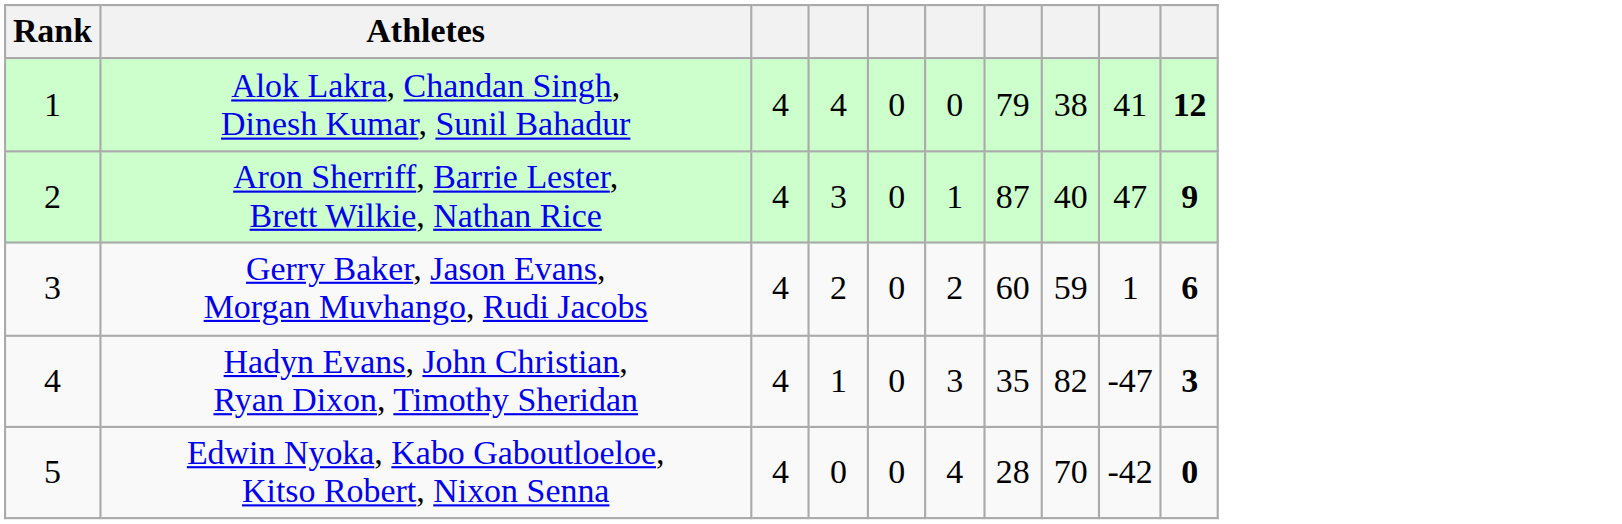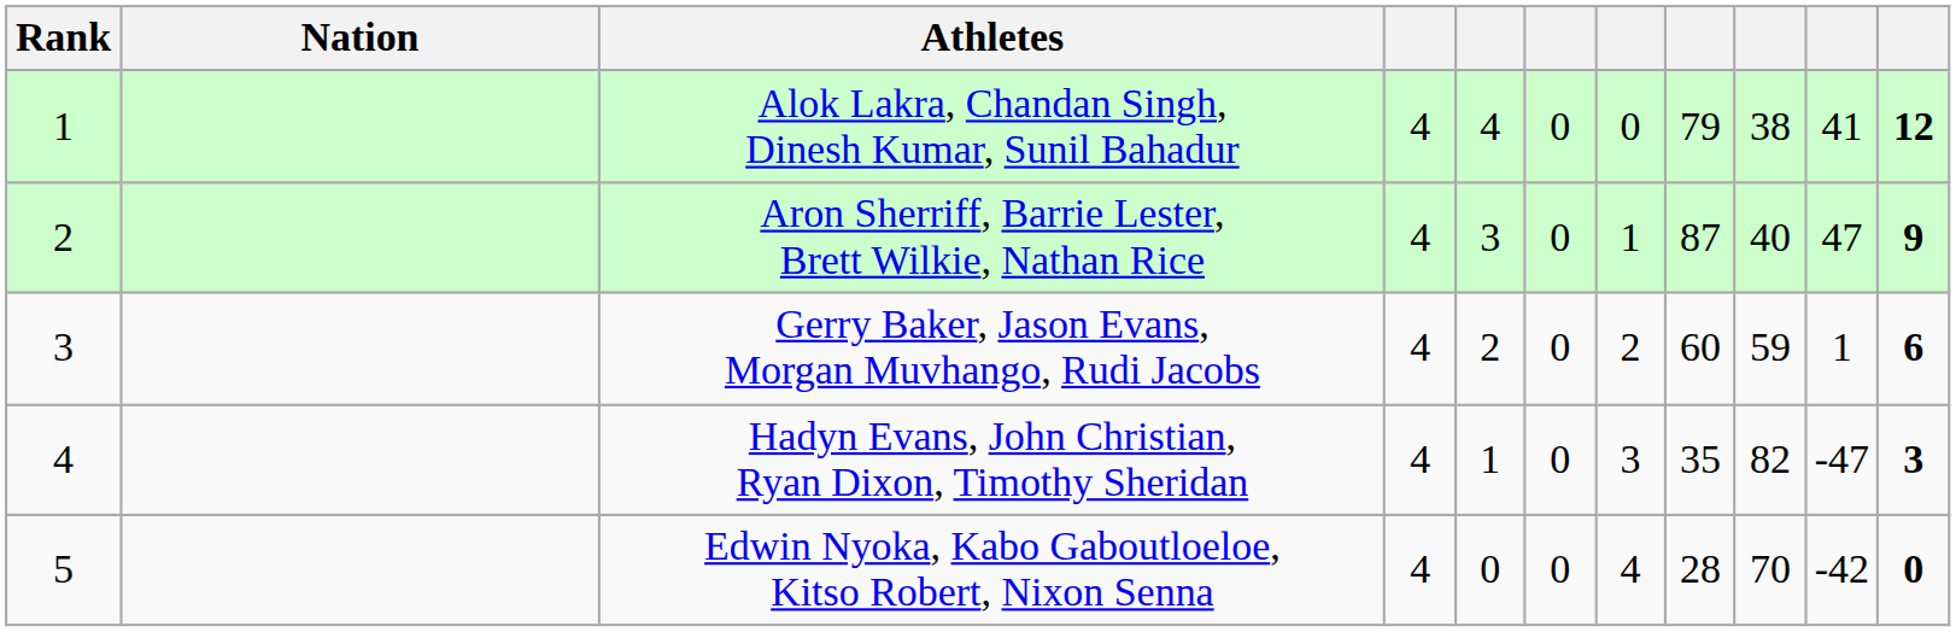+ column: Nation
